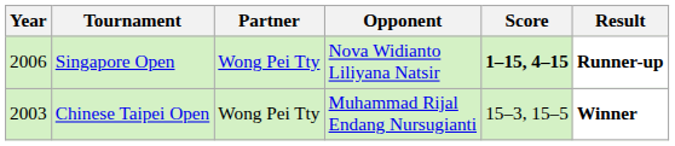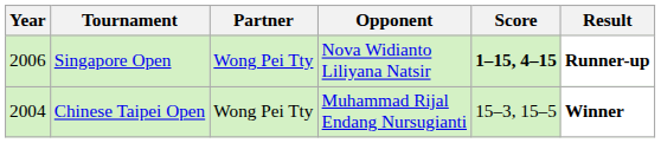Chinese Taipei Open | Year: 2003 -> 2004
